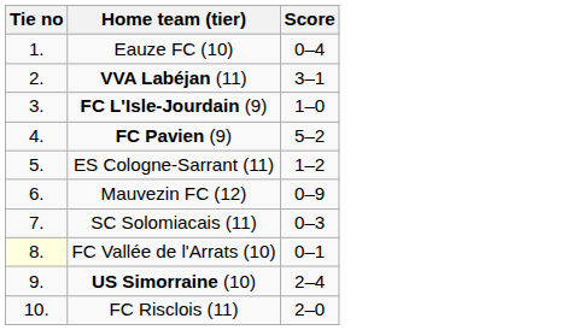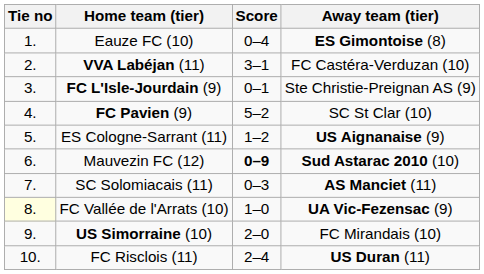+ column: Away team (tier) | ES Gimontoise (8) | FC Castéra-Verduzan (10) | Ste Christie-Preignan AS (9) | SC St Clar (10) | US Aignanaise (9) | Sud Astarac 2010 (10) | AS Manciet (11) | UA Vic-Fezensac (9) | FC Mirandais (10) | US Duran (11)
FC L'Isle-Jourdain (9) | Score: 1–0 -> 0–1
Mauvezin FC (12) | Score: normal -> bold
FC Vallée de l'Arrats (10) | Score: 0–1 -> 1–0
US Simorraine (10) | Score: 2–4 -> 2–0
FC Risclois (11) | Score: 2–0 -> 2–4
